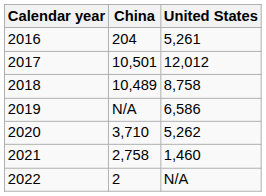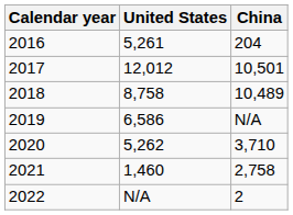columns swapped: United States <-> China
